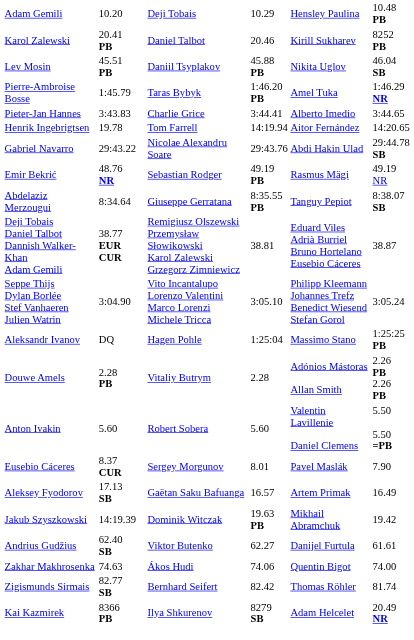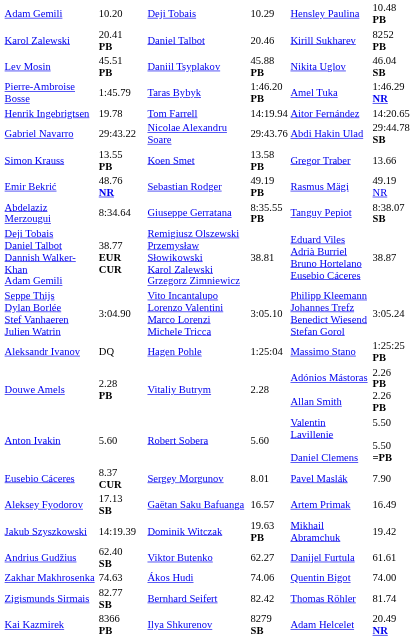- row: Pieter-Jan Hannes | 3:43.83 | Charlie Grice | 3:44.41 | Alberto Imedio | 3:44.65
+ row: Simon Krauss | 13.55 PB | Koen Smet | 13.58 PB | Gregor Traber | 13.66
